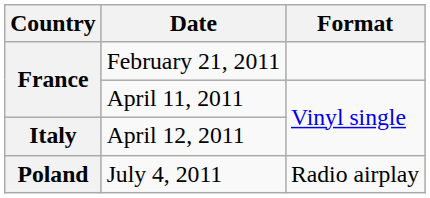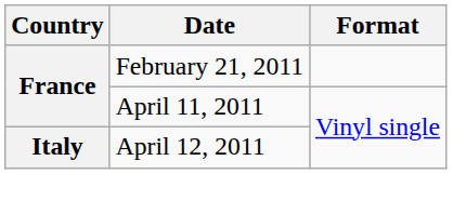- row: Poland | July 4, 2011 | Radio airplay
